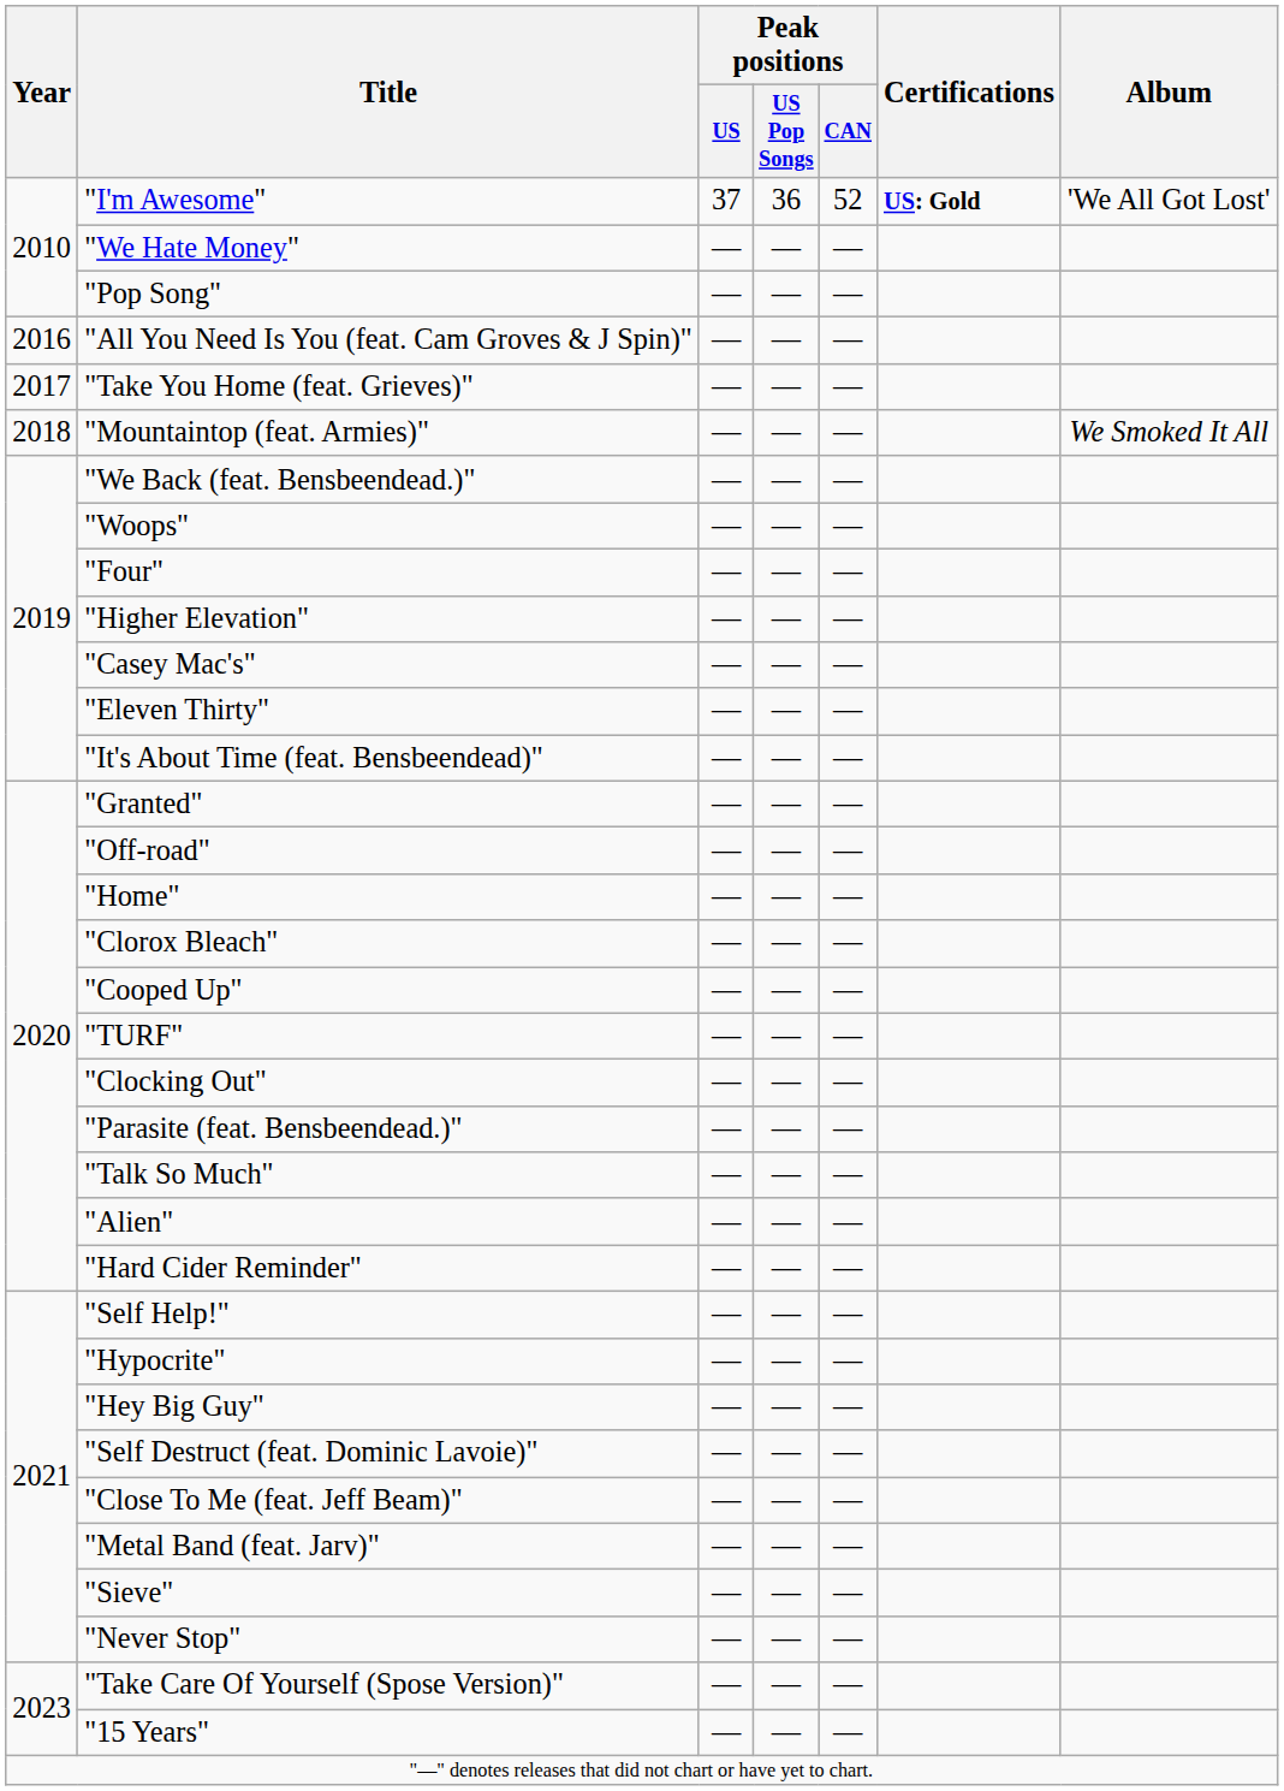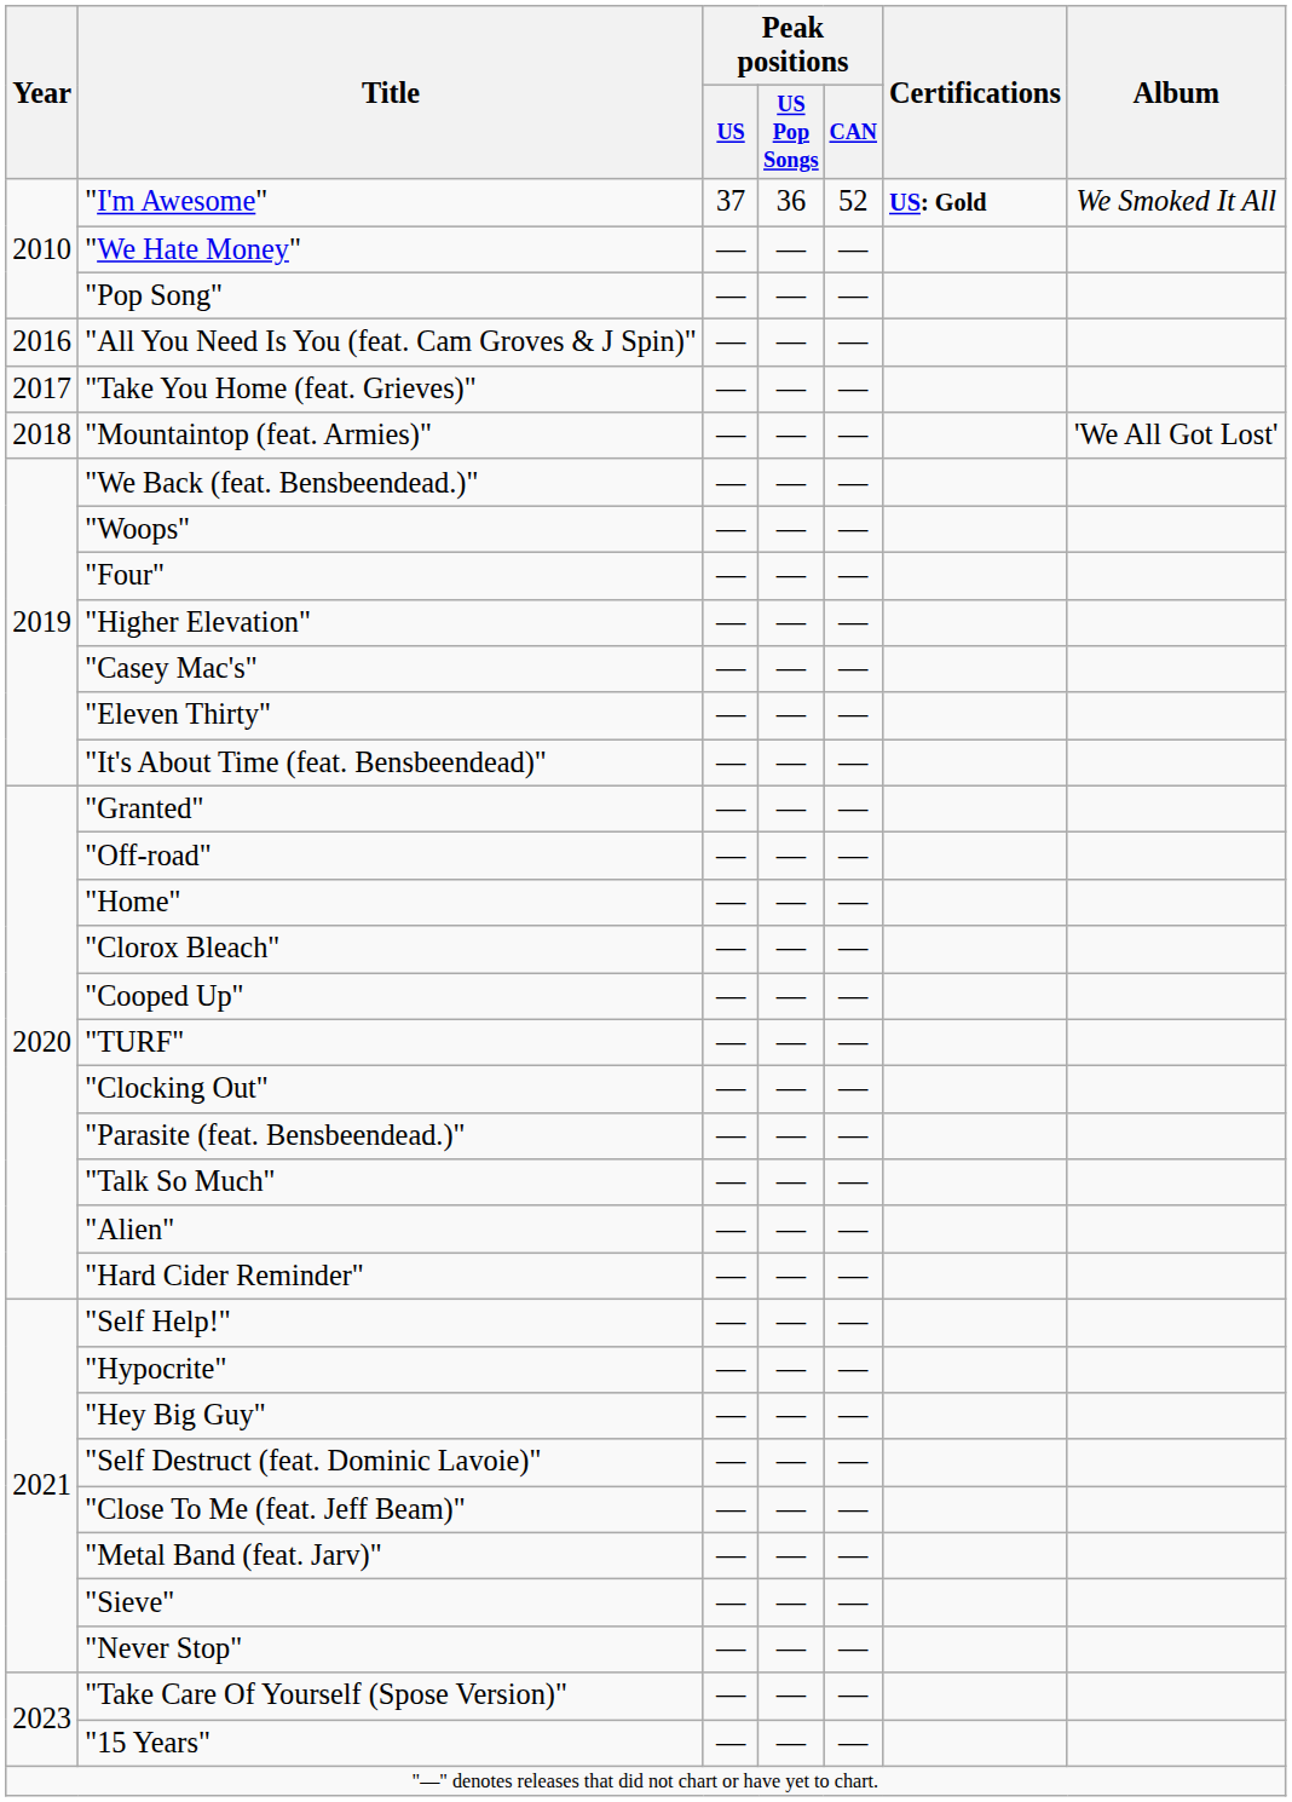"I'm Awesome" | Album: 'We All Got Lost' -> We Smoked It All
"Mountaintop (feat. Armies)" | Album: We Smoked It All -> 'We All Got Lost'
